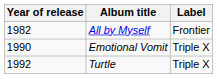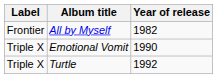columns swapped: Year of release <-> Label
